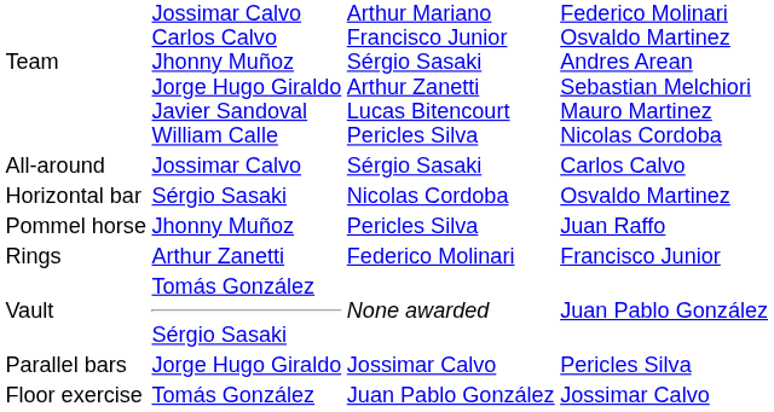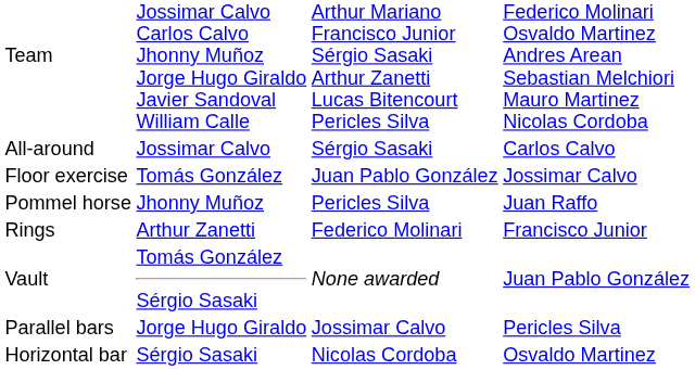rows swapped: Floor exercise <-> Horizontal bar
